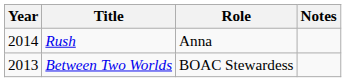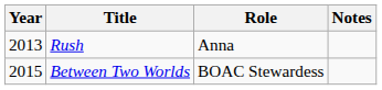Rush | Year: 2014 -> 2013
Between Two Worlds | Year: 2013 -> 2015
